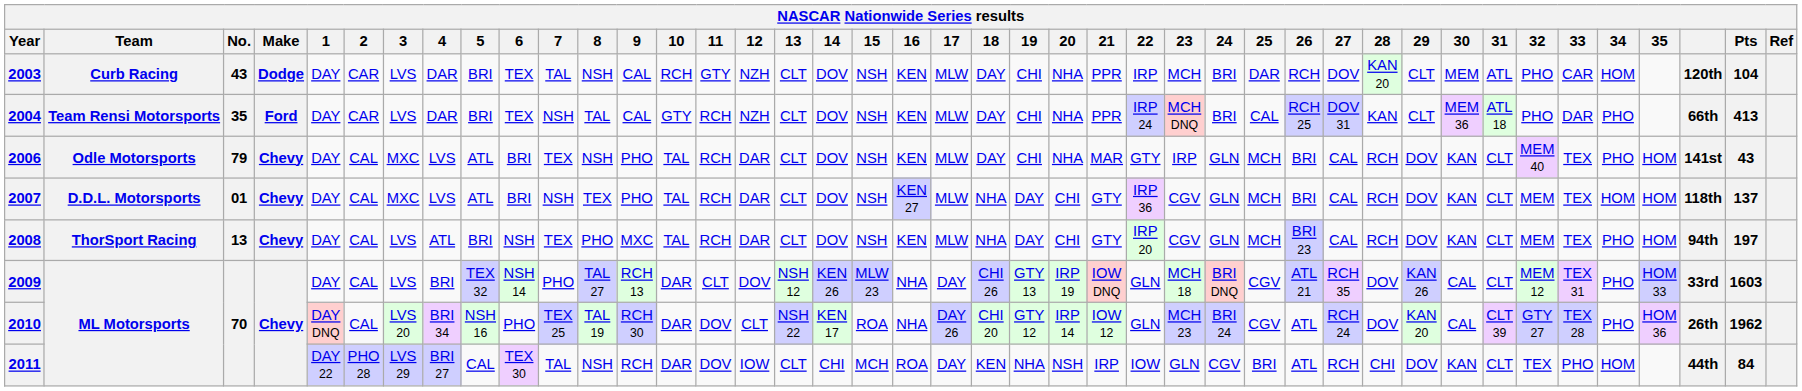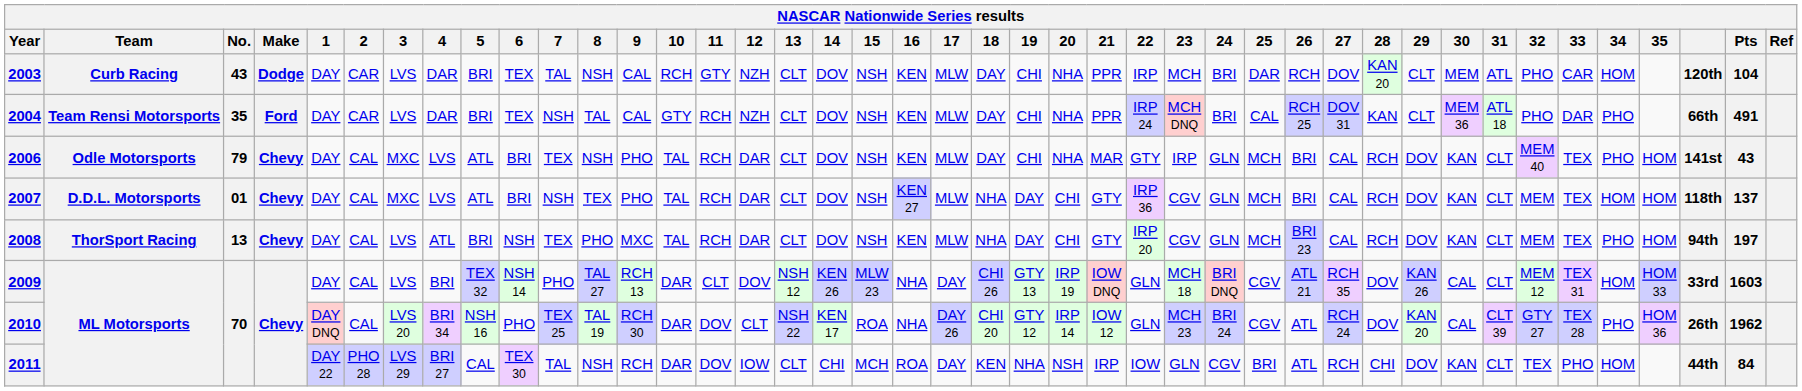2004 | Pts: 413 -> 491
2009 | 34: PHO -> HOM
